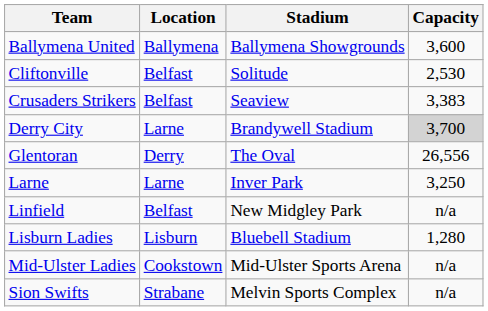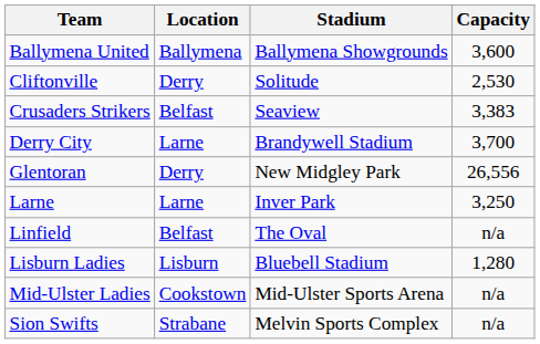Cliftonville | Location: Belfast -> Derry
Derry City | Capacity: lightgrey background -> no background
Glentoran | Stadium: The Oval -> New Midgley Park
Linfield | Stadium: New Midgley Park -> The Oval
